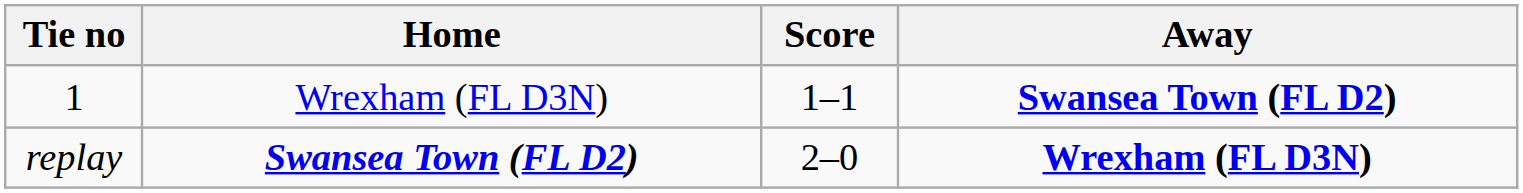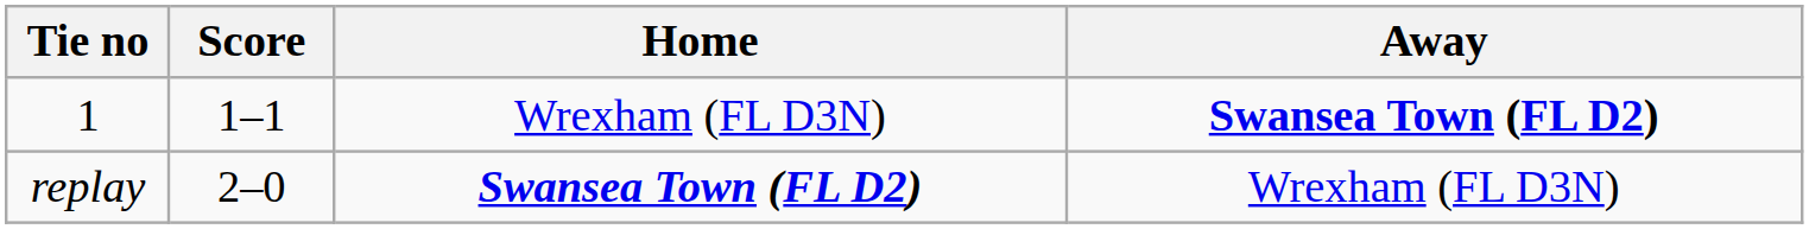columns swapped: Home <-> Score
replay | Away: bold -> normal
